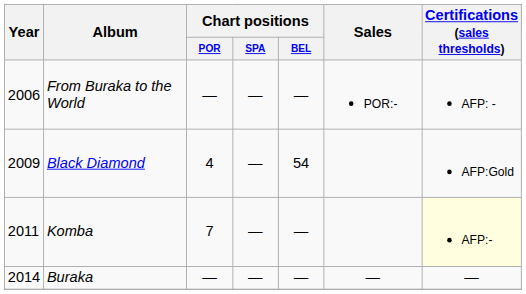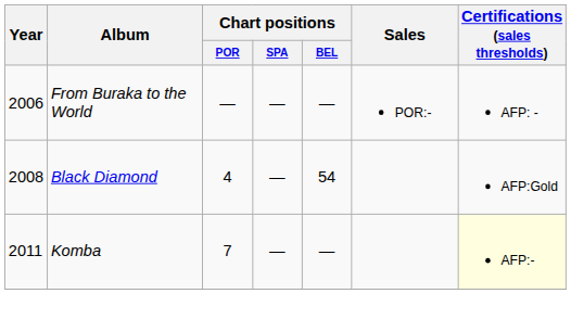Black Diamond | Year: 2009 -> 2008
- row: 2014 | Buraka | — | — | — | — | —
